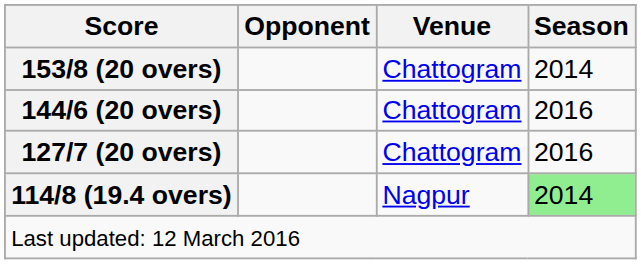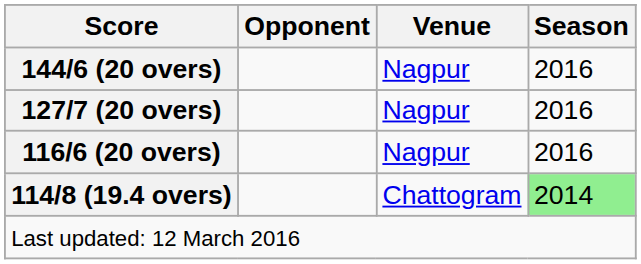- row: 153/8 (20 overs) | Chattogram | 2014
144/6 (20 overs) | Venue: Chattogram -> Nagpur
127/7 (20 overs) | Venue: Chattogram -> Nagpur
+ row: 116/6 (20 overs) | Nagpur | 2016
114/8 (19.4 overs) | Venue: Nagpur -> Chattogram
